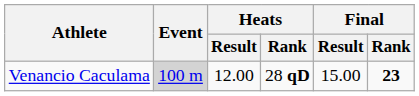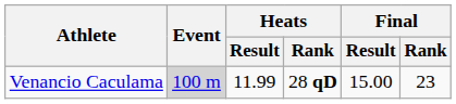Venancio Caculama | Heats / Result: 12.00 -> 11.99
Venancio Caculama | Final / Rank: bold -> normal
